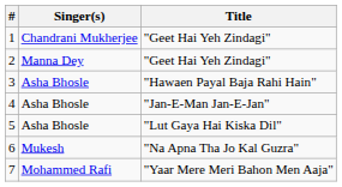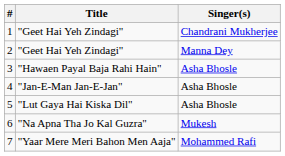columns swapped: Title <-> Singer(s)
